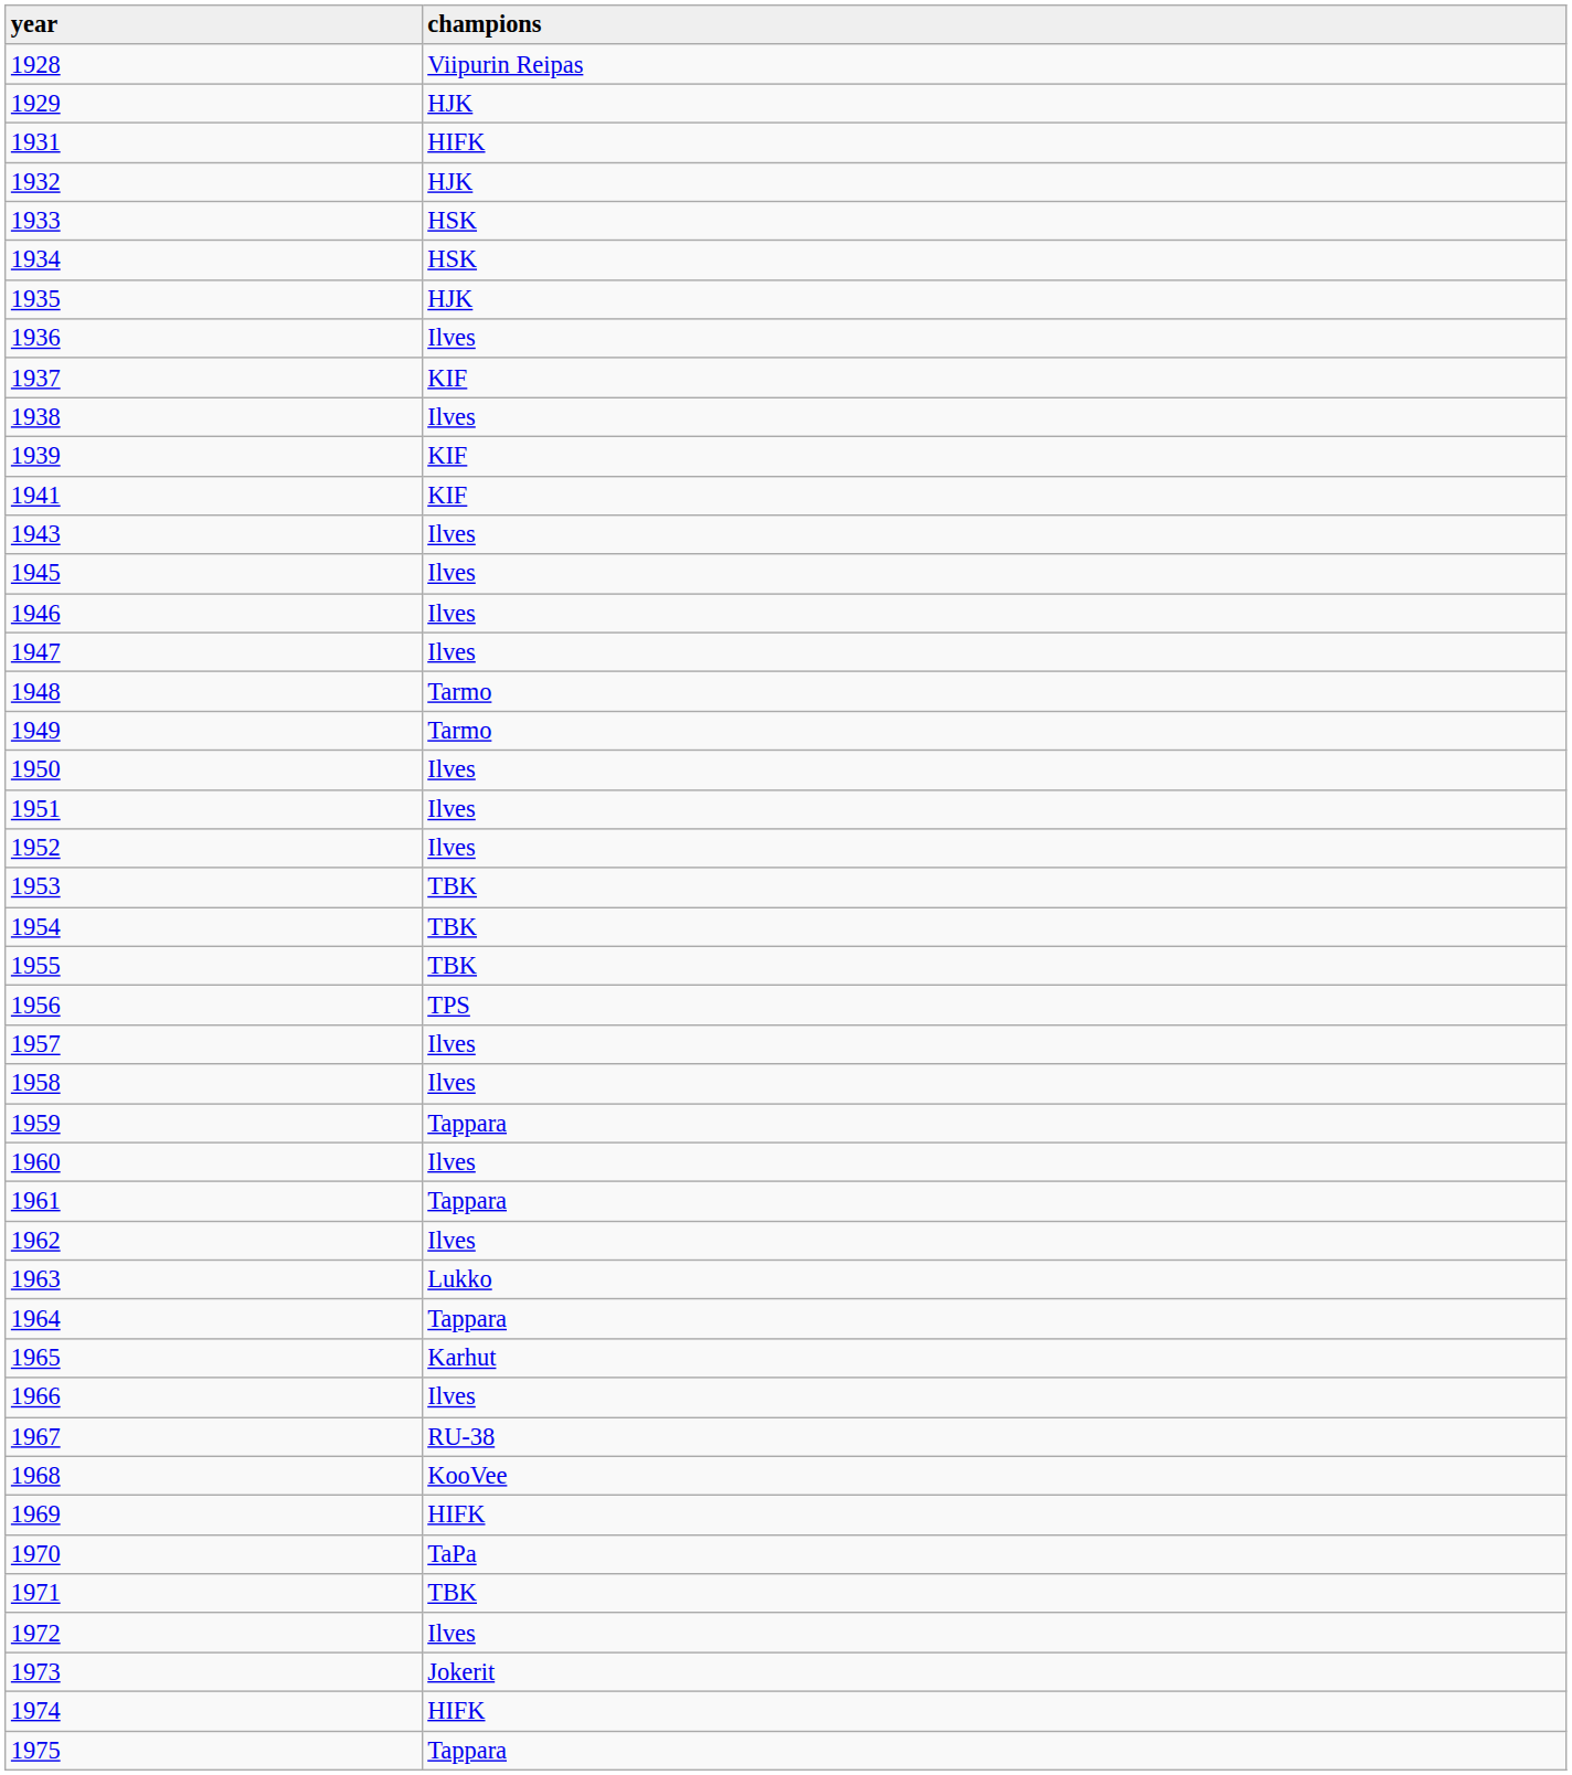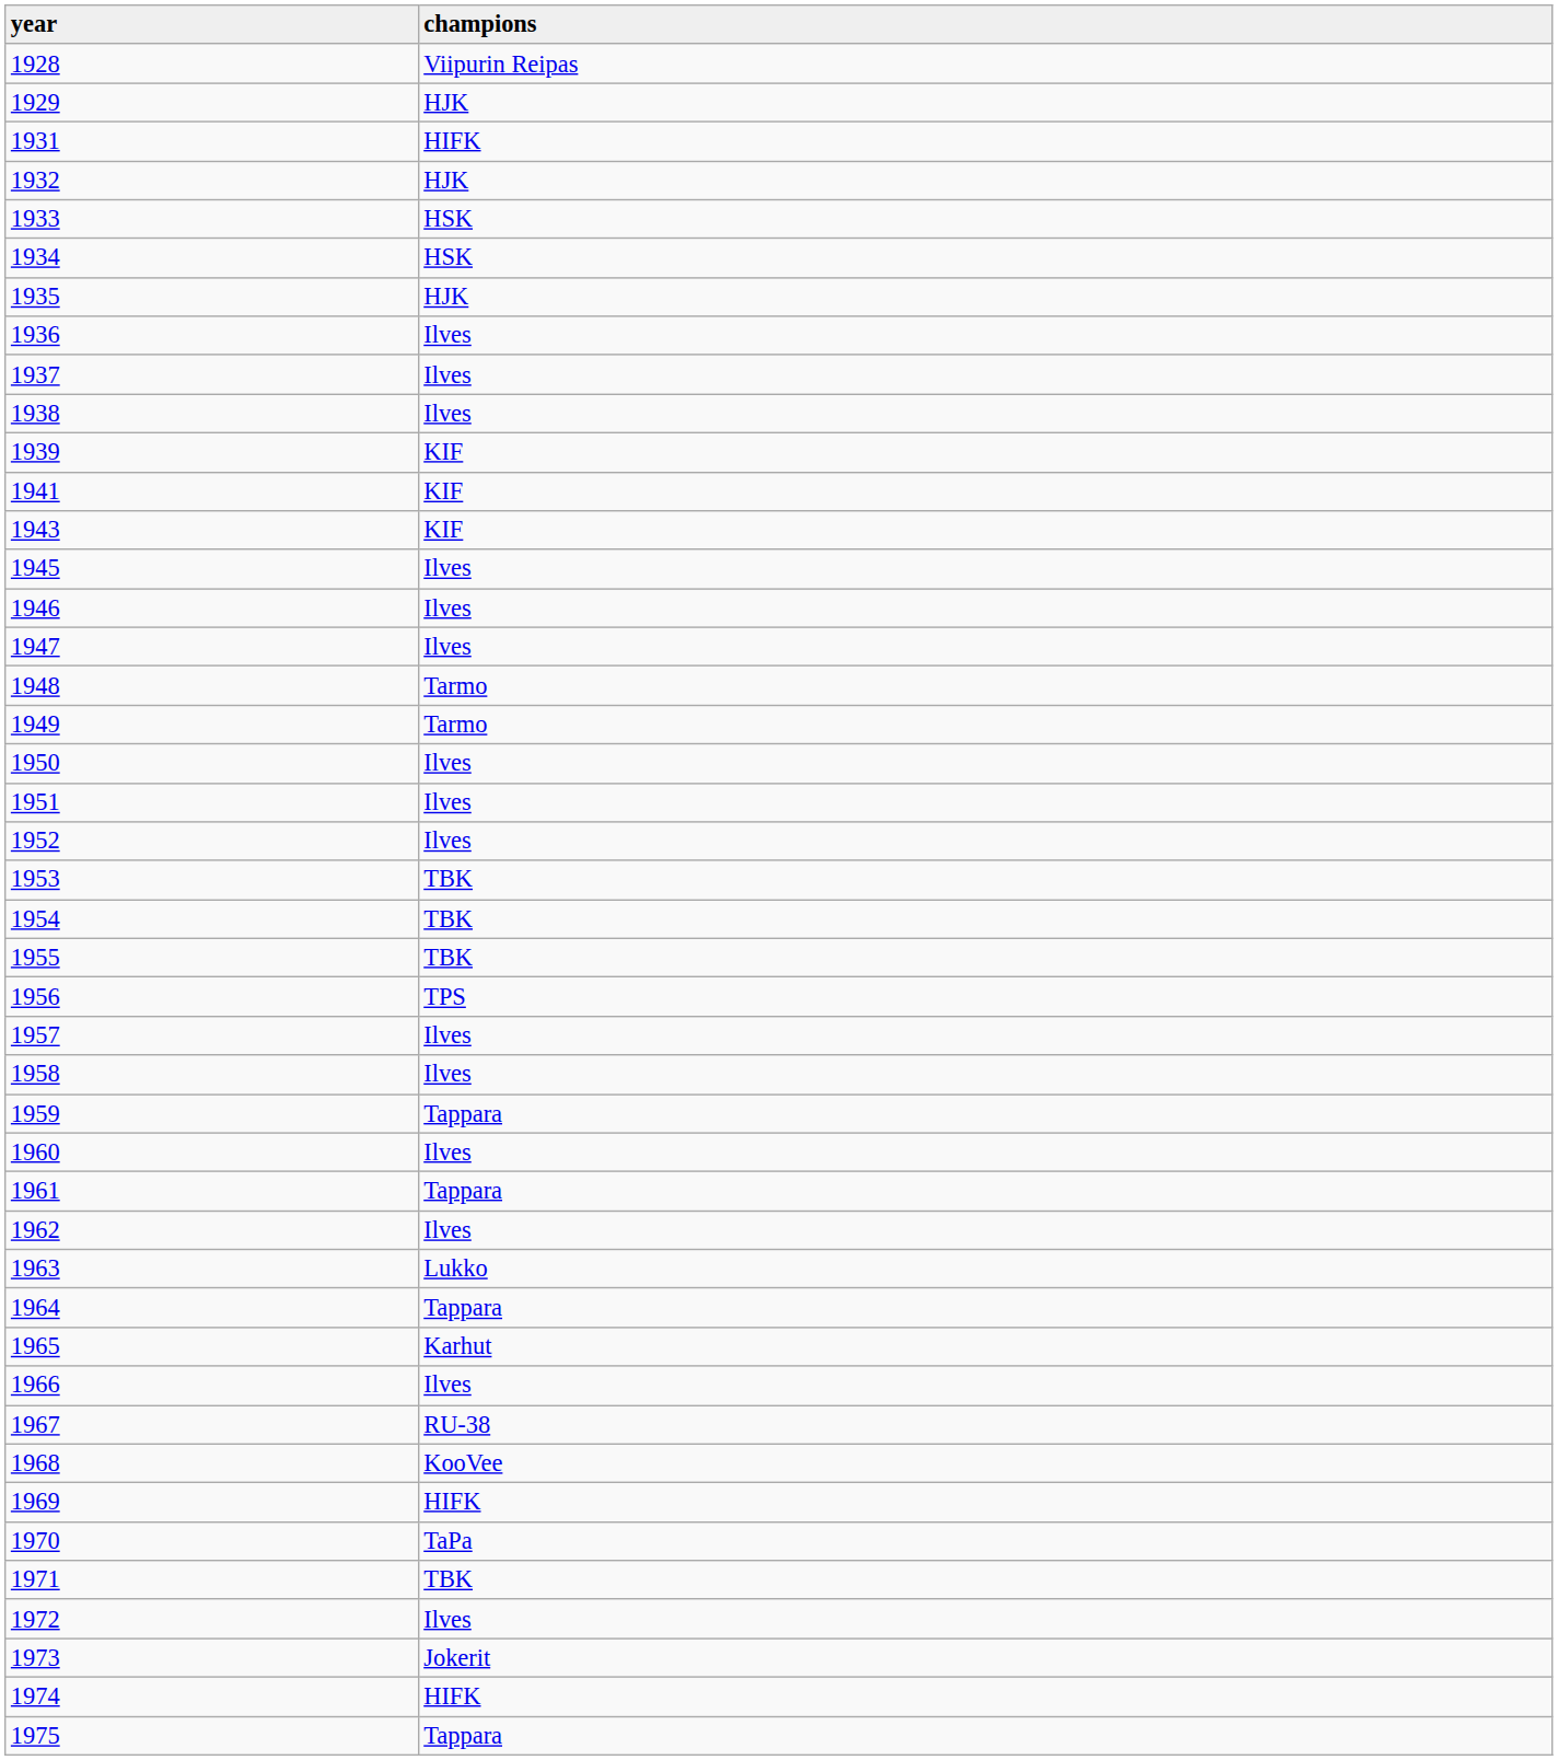1937 | champions: KIF -> Ilves
1943 | champions: Ilves -> KIF
